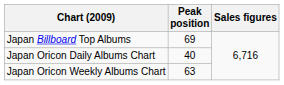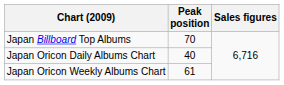Japan Billboard Top Albums | Peak position: 69 -> 70
Japan Oricon Weekly Albums Chart | Peak position: 63 -> 61
